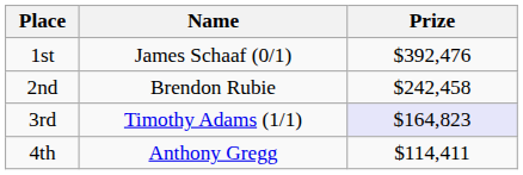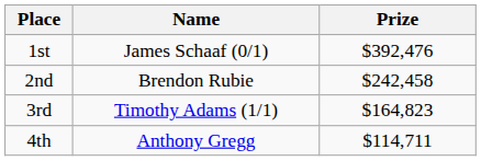3rd | Prize: lavender background -> no background
4th | Prize: $114,411 -> $114,711
